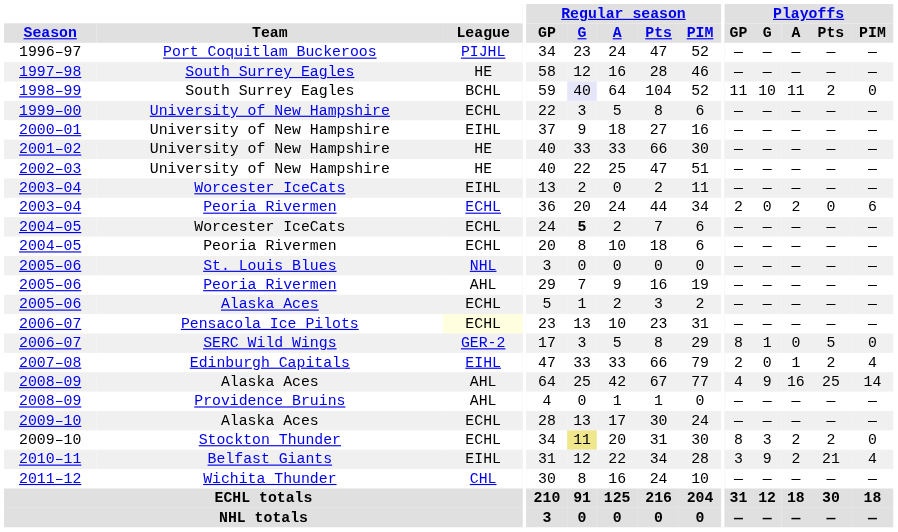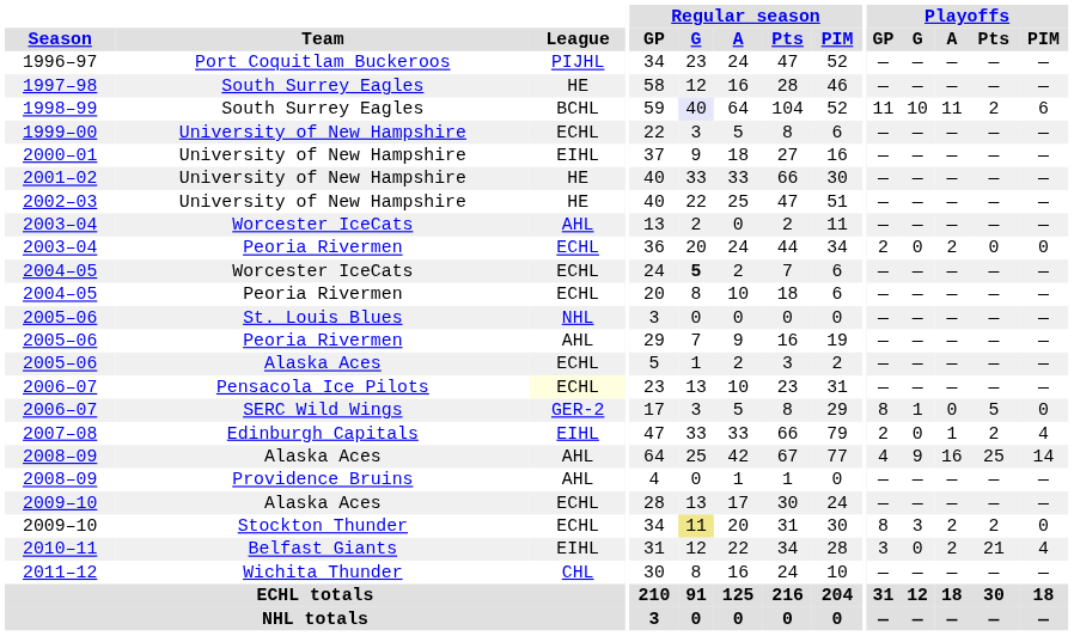1998–99 | Playoffs / PIM: 0 -> 6
2003–04 / Worcester IceCats | League: EIHL -> AHL
2003–04 / Peoria Rivermen | Playoffs / PIM: 6 -> 0
2010–11 | Playoffs / G: 9 -> 0
